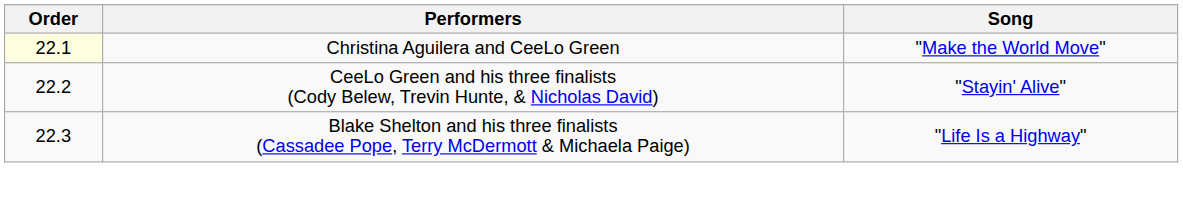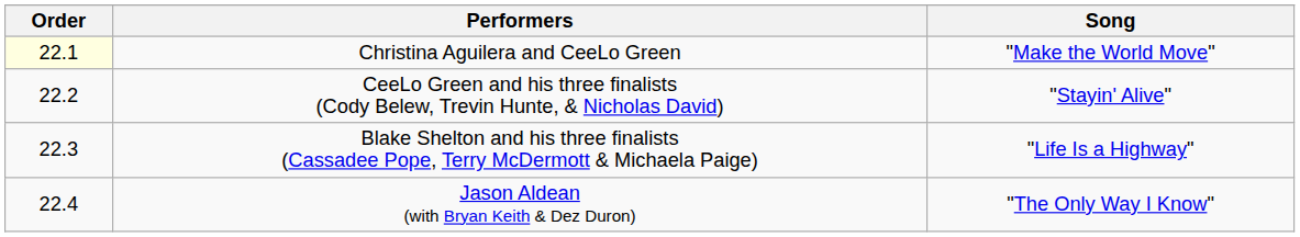+ row: 22.4 | Jason Aldean (with Bryan Keith & Dez Duron) | "The Only Way I Know"
